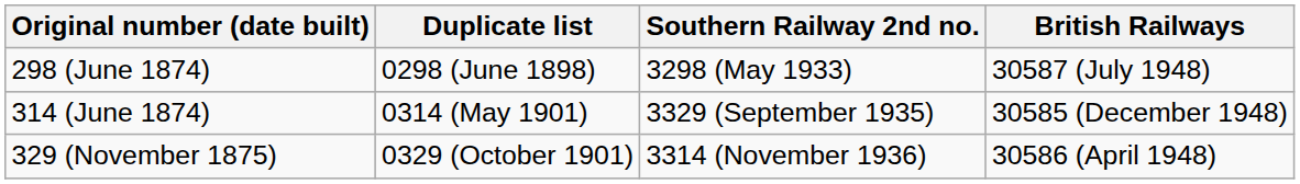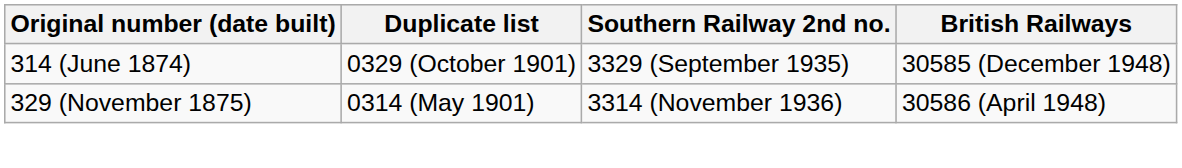- row: 298 (June 1874) | 0298 (June 1898) | 3298 (May 1933) | 30587 (July 1948)
314 (June 1874) | Duplicate list: 0314 (May 1901) -> 0329 (October 1901)
329 (November 1875) | Duplicate list: 0329 (October 1901) -> 0314 (May 1901)
